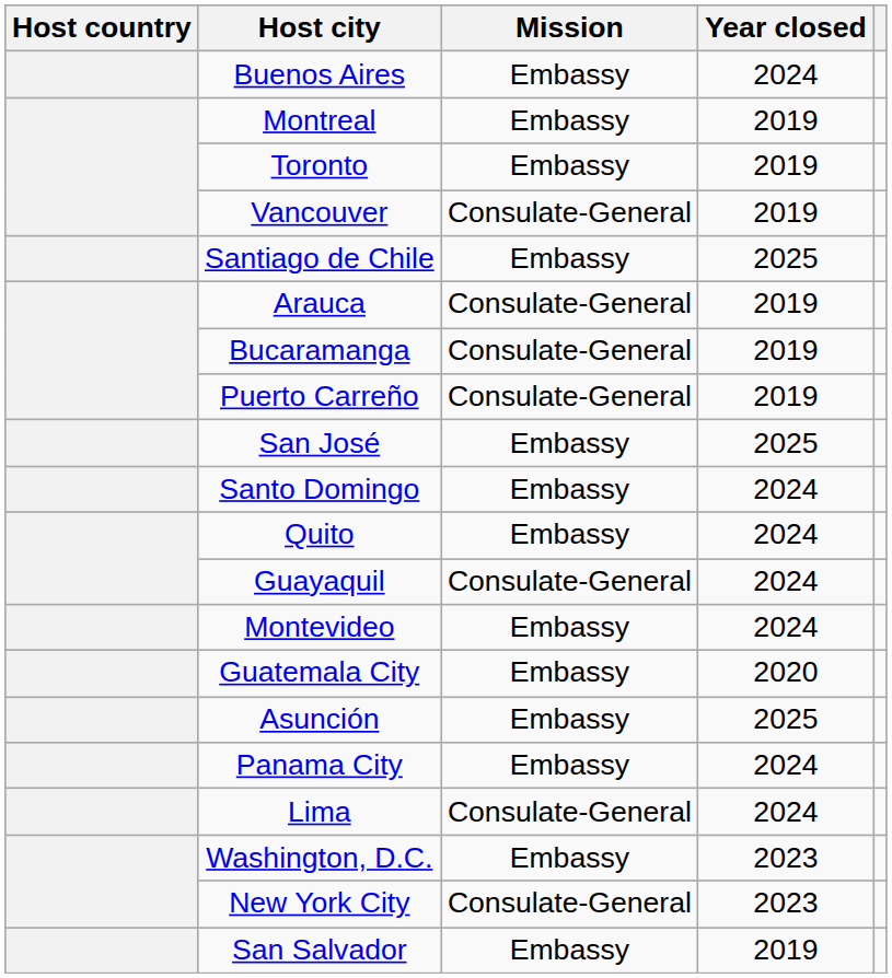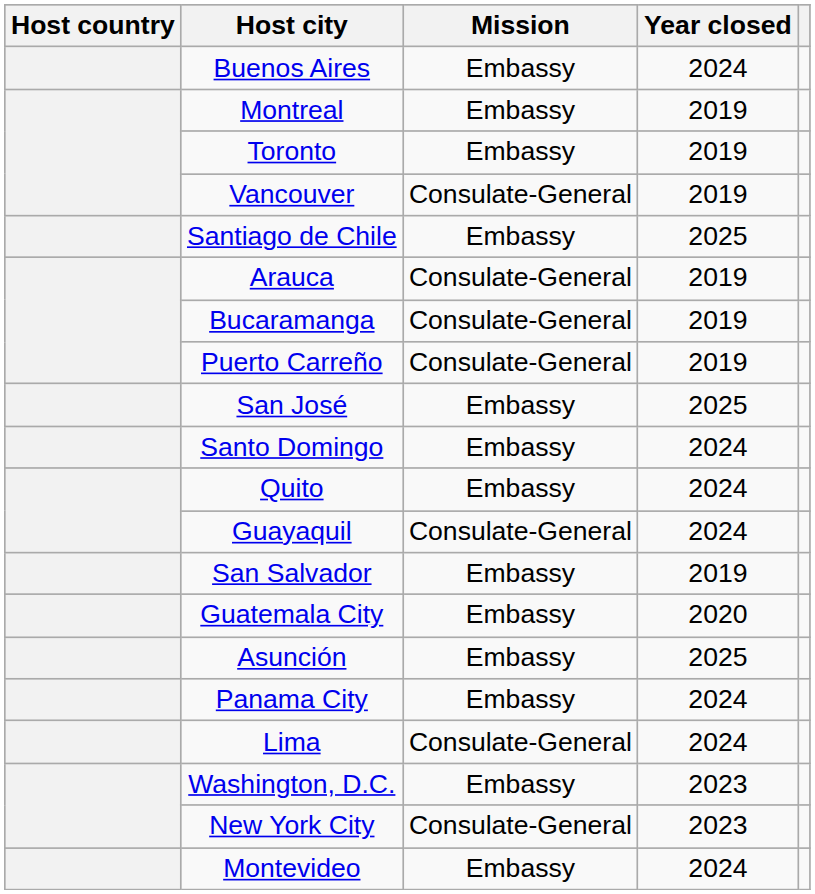rows swapped: San Salvador <-> Montevideo
